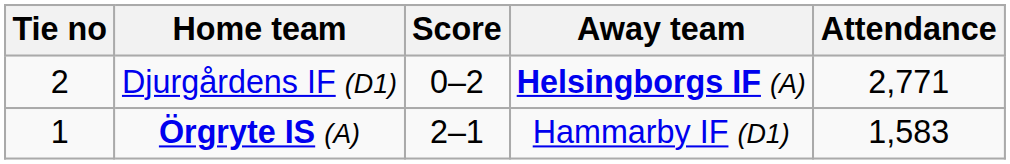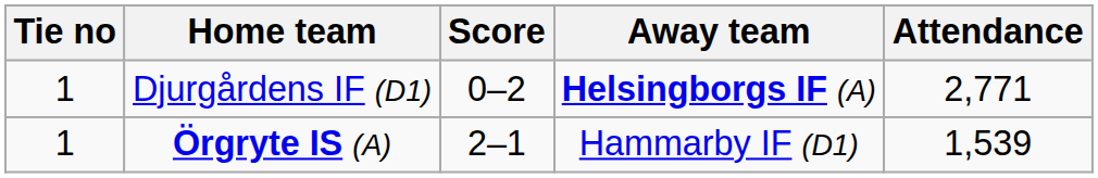Djurgårdens IF (D1) | Tie no: 2 -> 1
Örgryte IS (A) | Attendance: 1,583 -> 1,539
